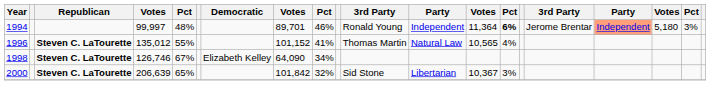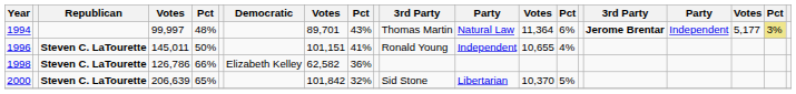1994 | column 9: 46% -> 43%
1994 | column 11: Ronald Young -> Thomas Martin
1994 | column 12: Independent -> Natural Law
1994 | column 14: bold -> normal
1994 | column 16: normal -> bold
1994 | column 17: lightsalmon background -> no background
1994 | column 18: 5,180 -> 5,177
1994 | column 19: no background -> khaki background
1996 | column 4: 135,012 -> 145,011
1996 | column 5: 55% -> 50%
1996 | column 8: 101,152 -> 101,151
1996 | column 11: Thomas Martin -> Ronald Young
1996 | column 12: Natural Law -> Independent
1996 | column 13: 10,565 -> 10,655
1998 | column 4: 126,746 -> 126,786
1998 | column 5: 67% -> 66%
1998 | column 8: 64,090 -> 62,582
1998 | column 9: 34% -> 36%
2000 | column 13: 10,367 -> 10,370
2000 | column 14: 3% -> 5%
